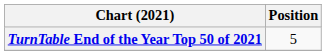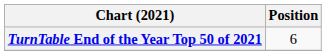TurnTable End of the Year Top 50 of 2021 | Position: 5 -> 6
